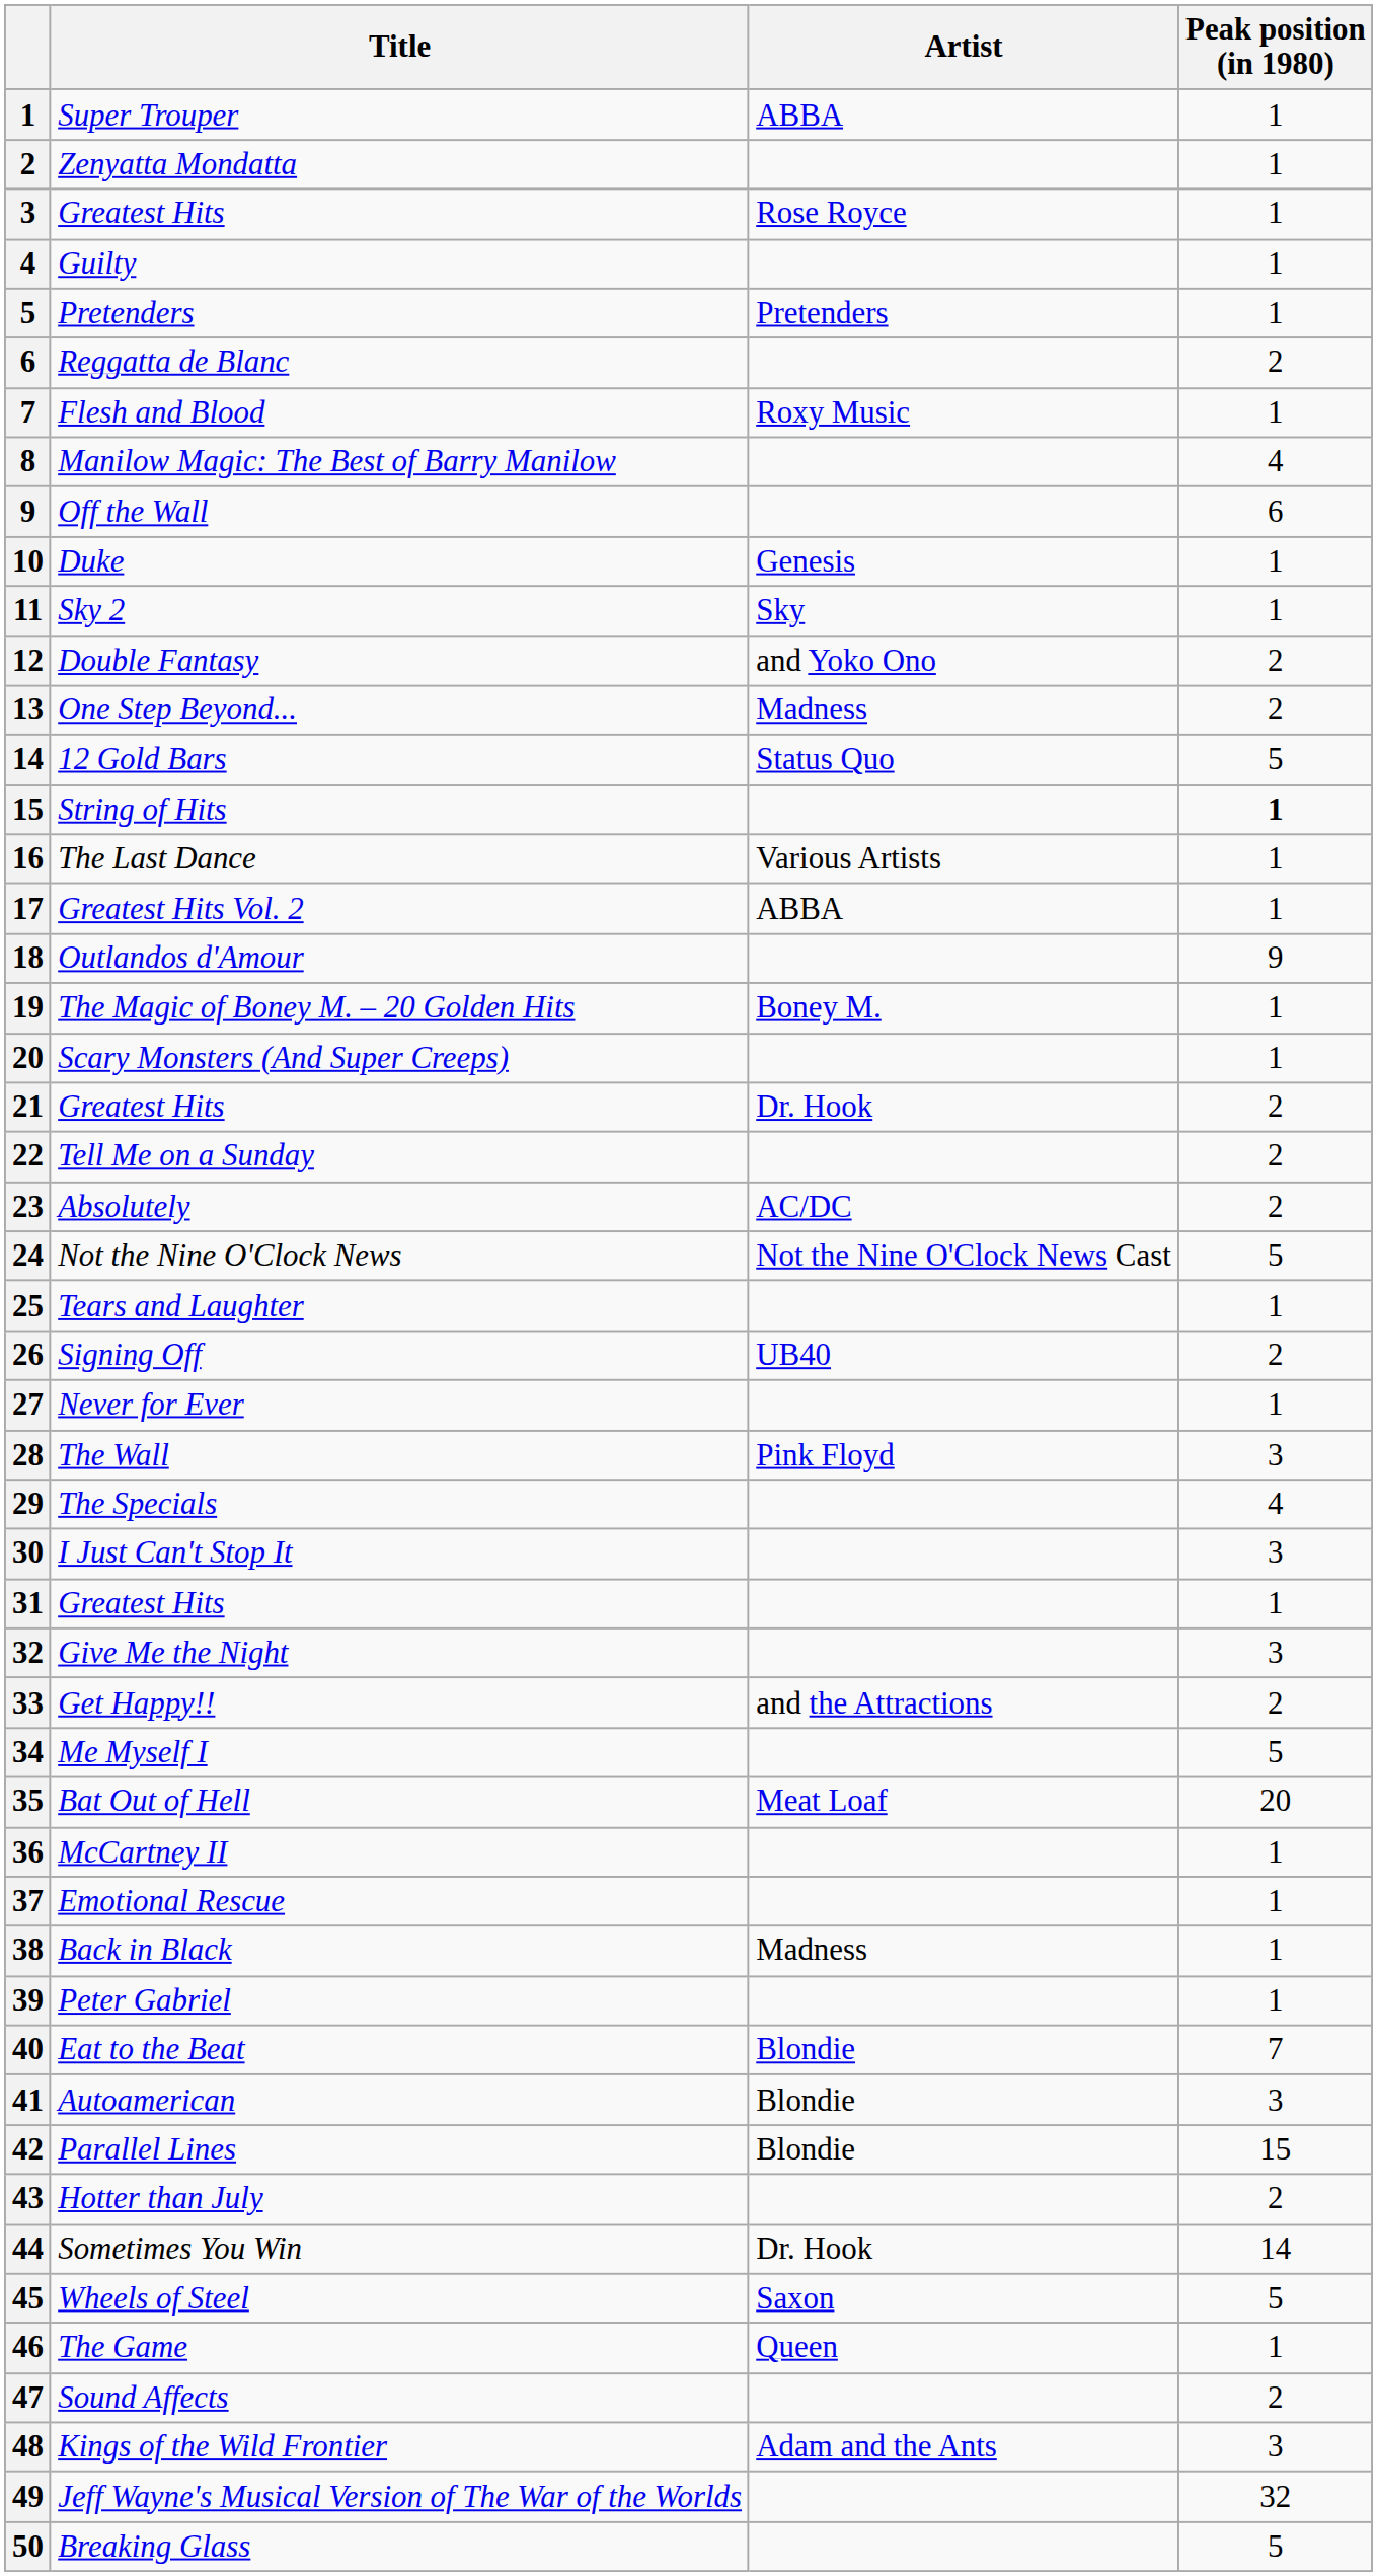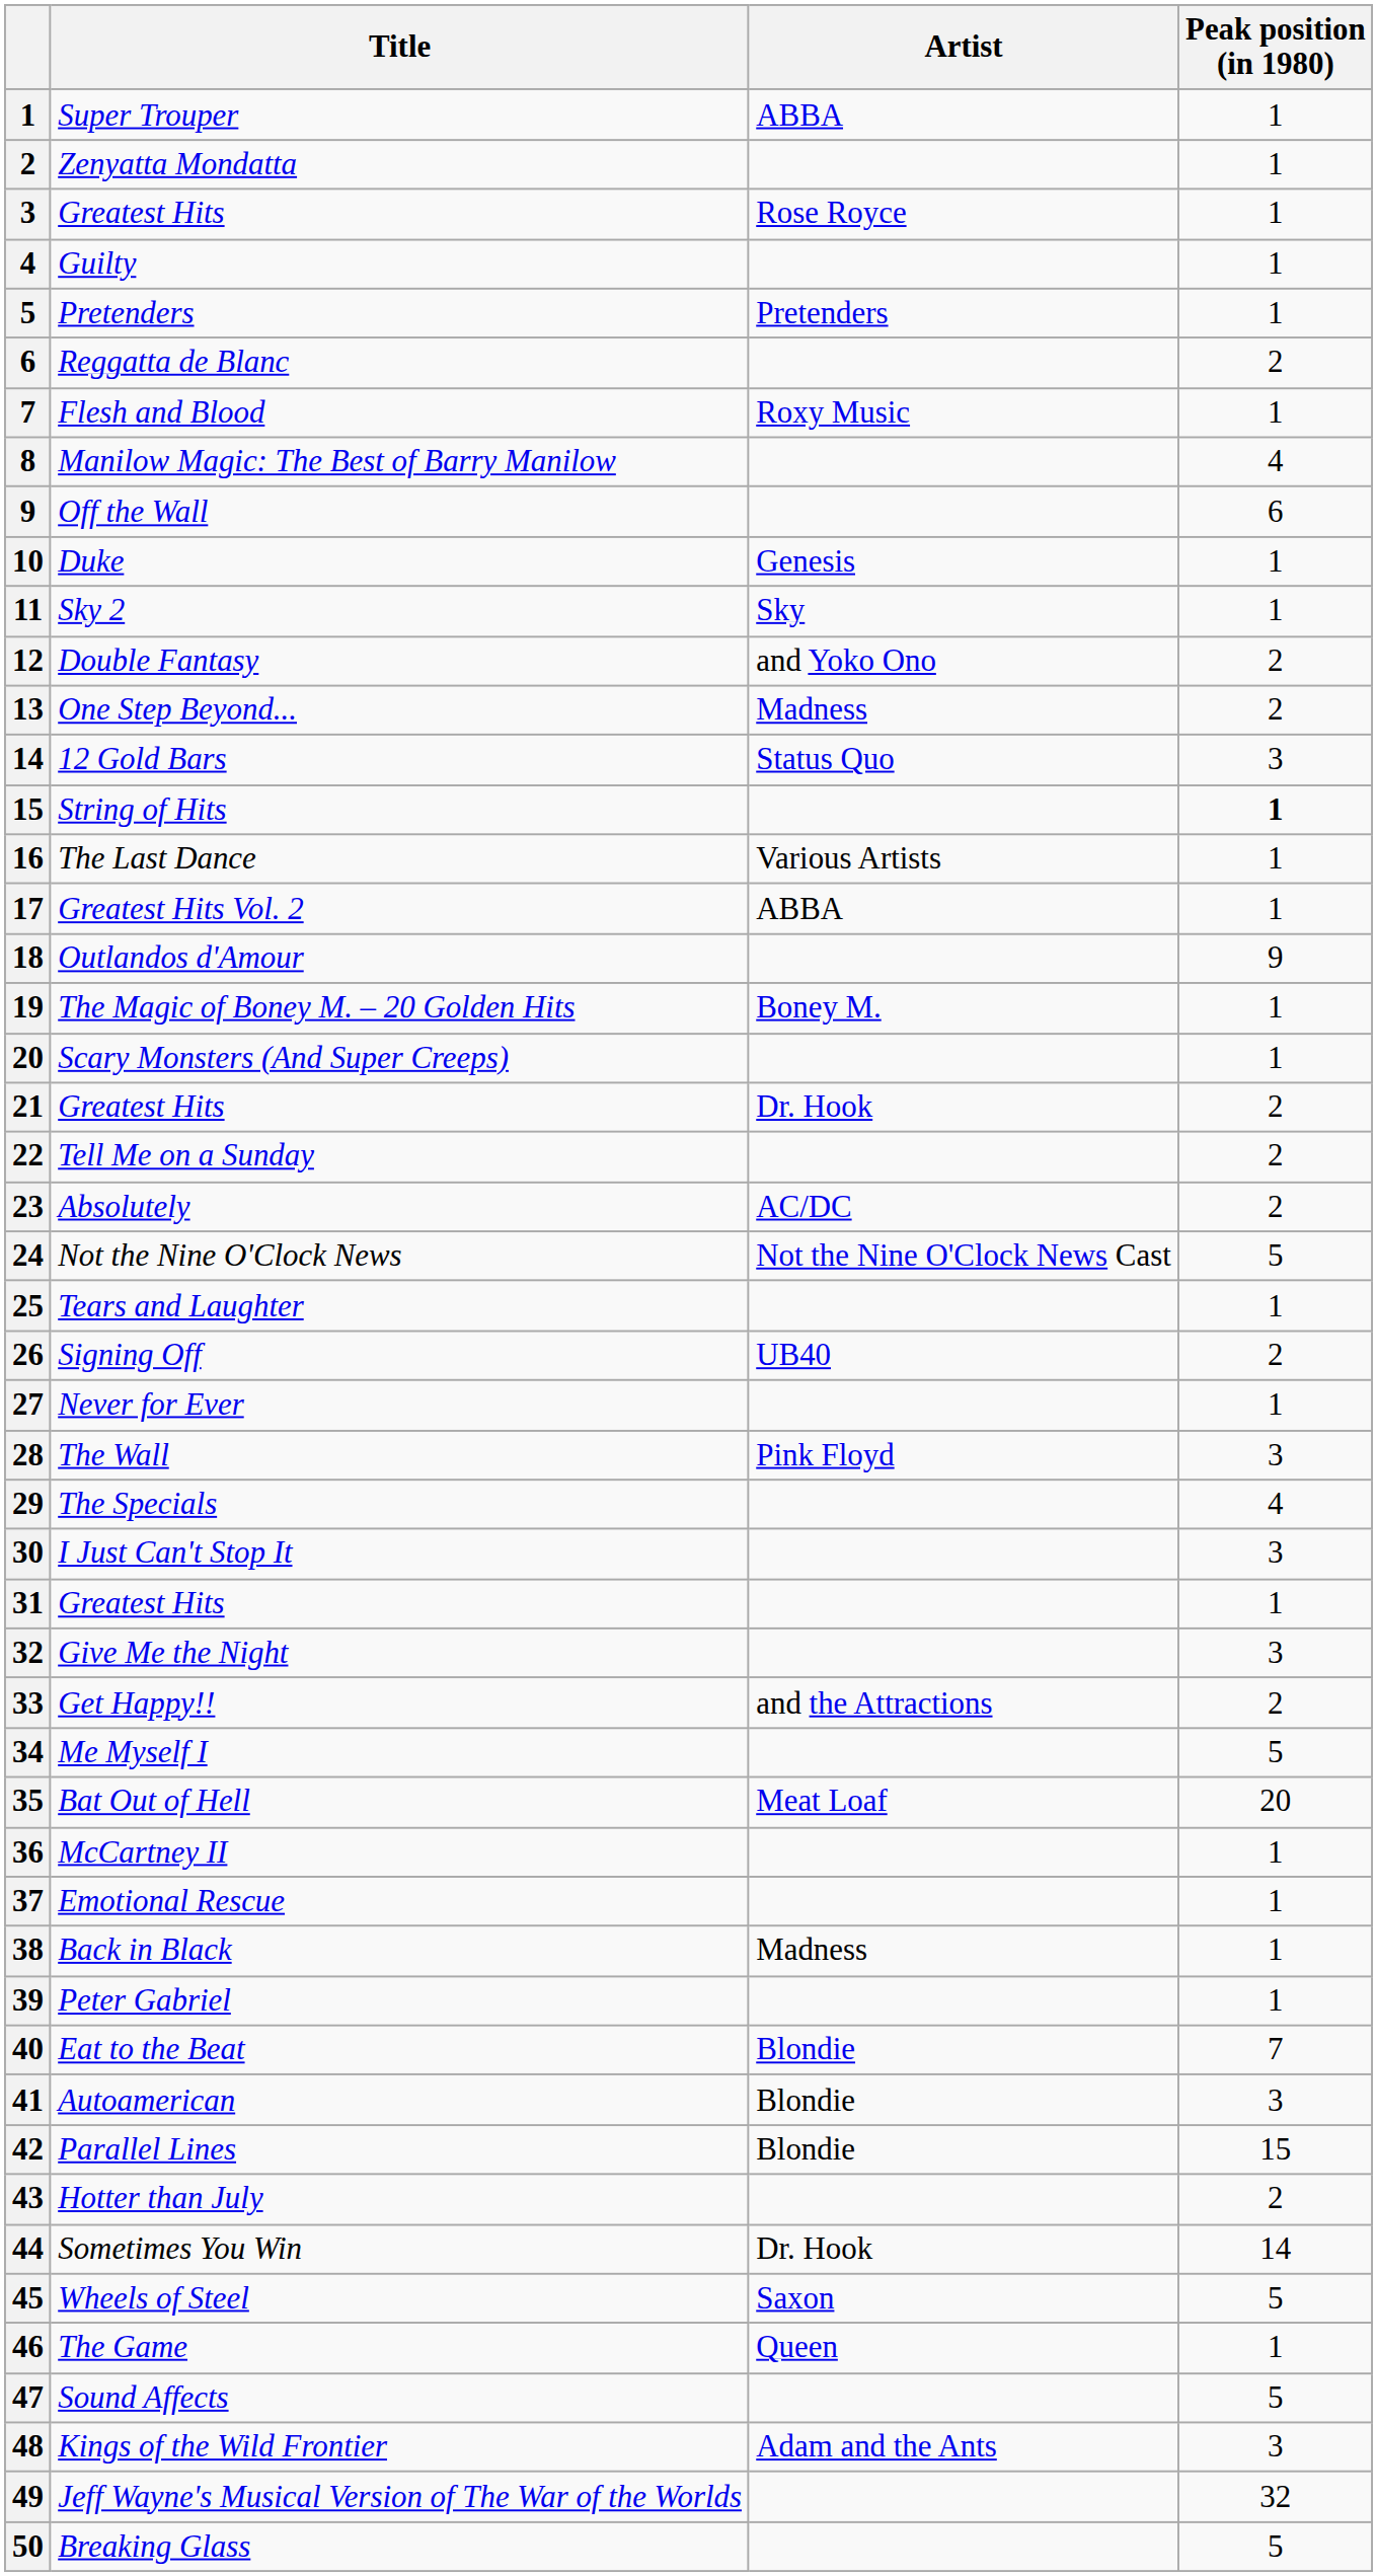12 Gold Bars | Peak position (in 1980): 5 -> 3
Sound Affects | Peak position (in 1980): 2 -> 5
